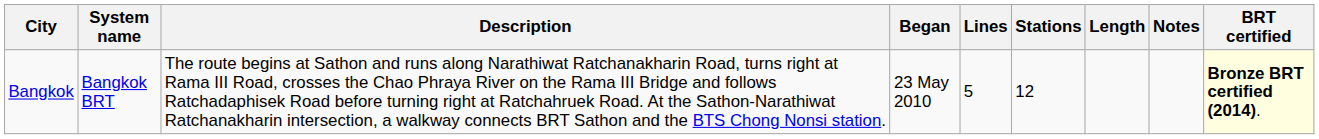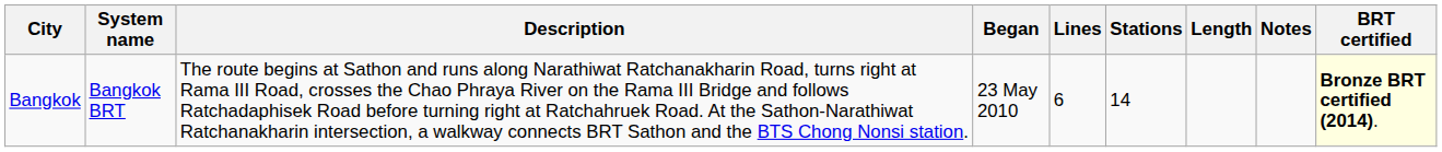Bangkok | Lines: 5 -> 6
Bangkok | Stations: 12 -> 14
